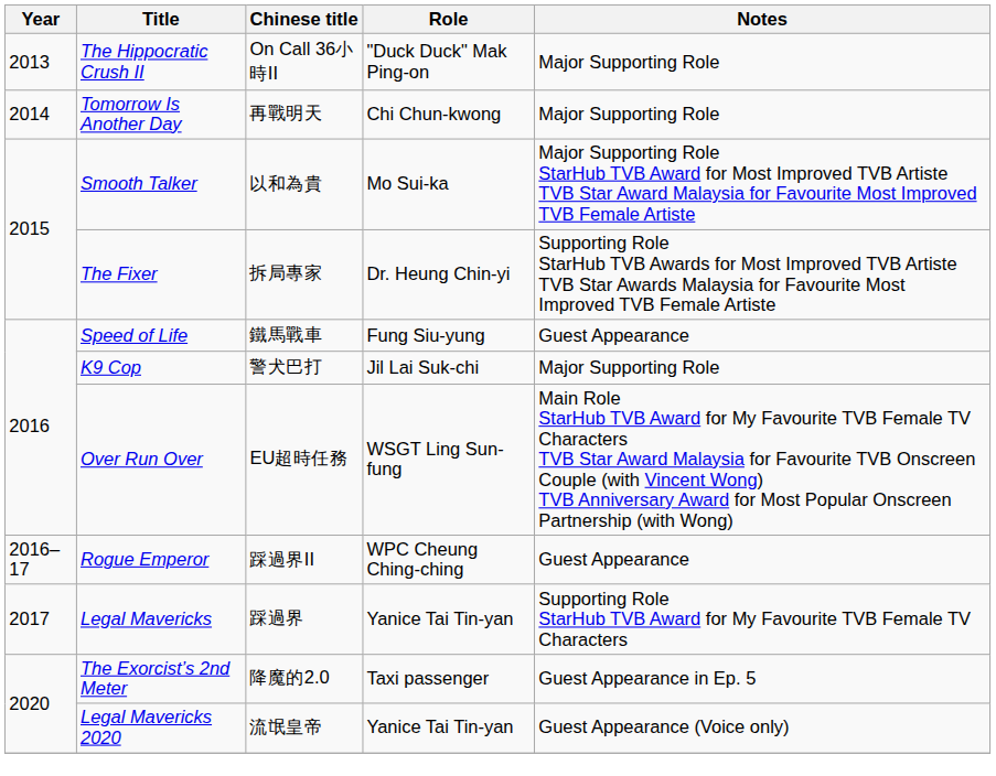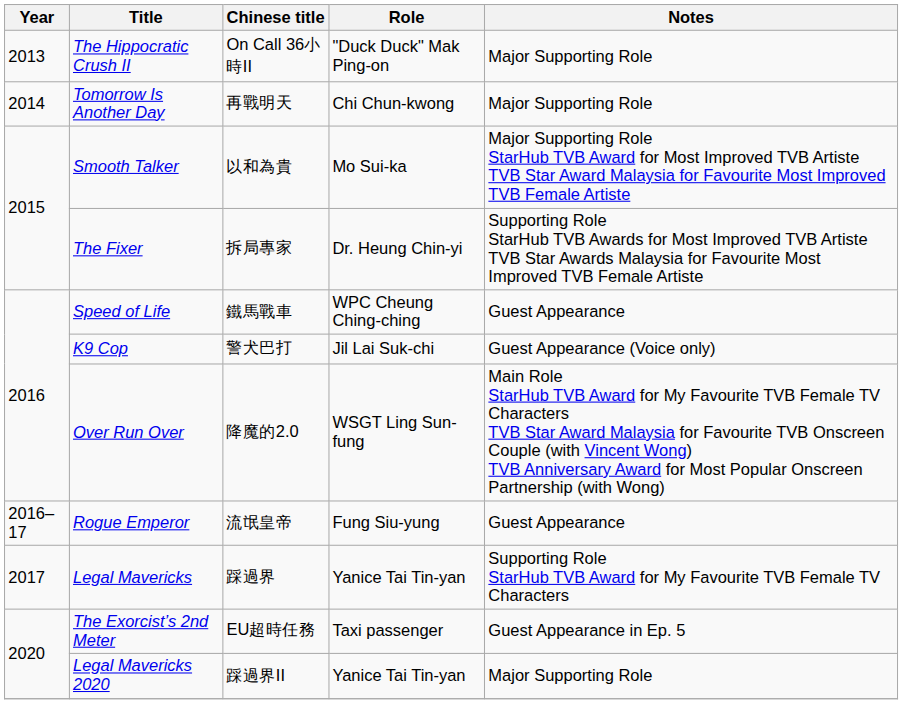Speed of Life | Role: Fung Siu-yung -> WPC Cheung Ching-ching
K9 Cop | Notes: Major Supporting Role -> Guest Appearance (Voice only)
Over Run Over | Chinese title: EU超時任務 -> 降魔的2.0
Rogue Emperor | Chinese title: 踩過界II -> 流氓皇帝
Rogue Emperor | Role: WPC Cheung Ching-ching -> Fung Siu-yung
The Exorcist’s 2nd Meter | Chinese title: 降魔的2.0 -> EU超時任務
Legal Mavericks 2020 | Chinese title: 流氓皇帝 -> 踩過界II
Legal Mavericks 2020 | Notes: Guest Appearance (Voice only) -> Major Supporting Role
